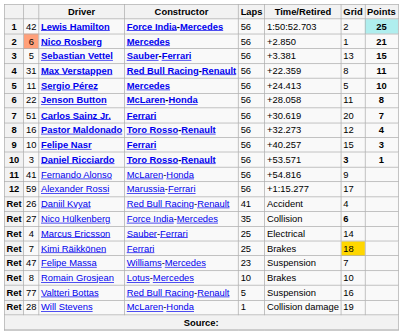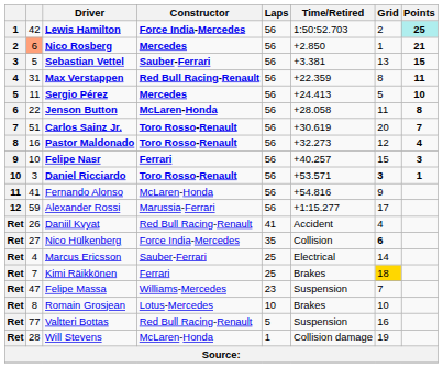Carlos Sainz Jr. | Constructor: Ferrari -> Toro Rosso-Renault
